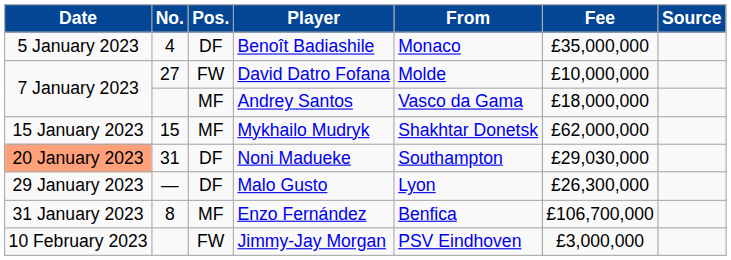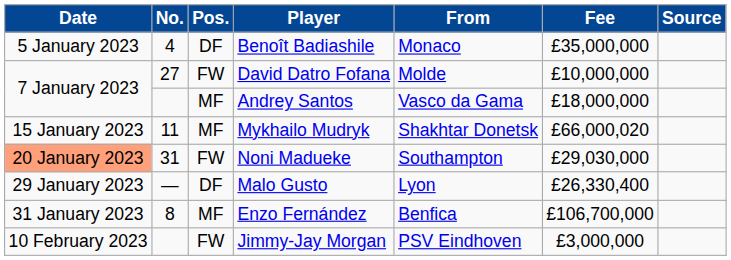Mykhailo Mudryk | No.: 15 -> 11
Mykhailo Mudryk | Fee: £62,000,000 -> £66,000,020
Noni Madueke | Pos.: DF -> FW
Malo Gusto | Fee: £26,300,000 -> £26,330,400
